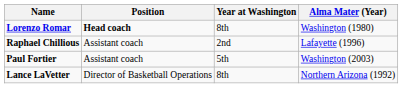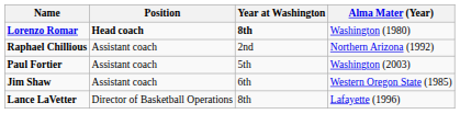Lorenzo Romar | Year at Washington: normal -> bold
Raphael Chillious | Alma Mater (Year): Lafayette (1996) -> Northern Arizona (1992)
+ row: Jim Shaw | Assistant coach | 6th | Western Oregon State (1985)
Lance LaVetter | Alma Mater (Year): Northern Arizona (1992) -> Lafayette (1996)
